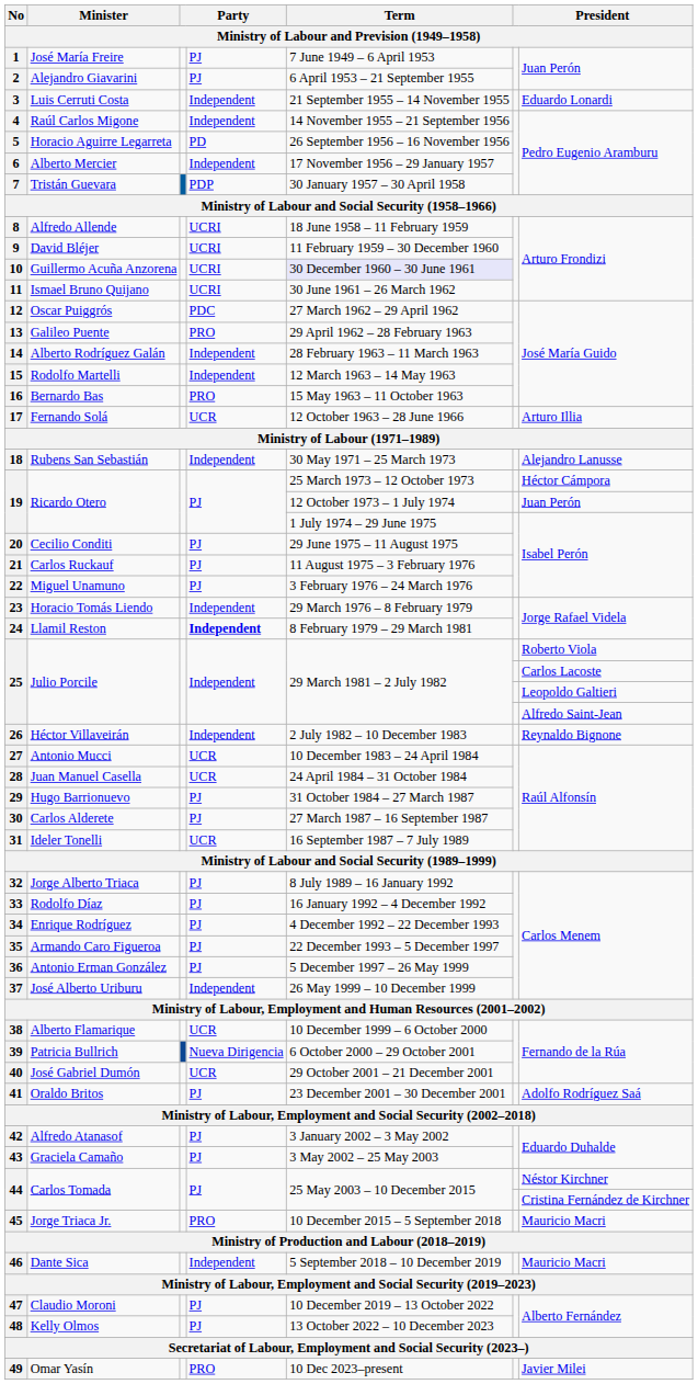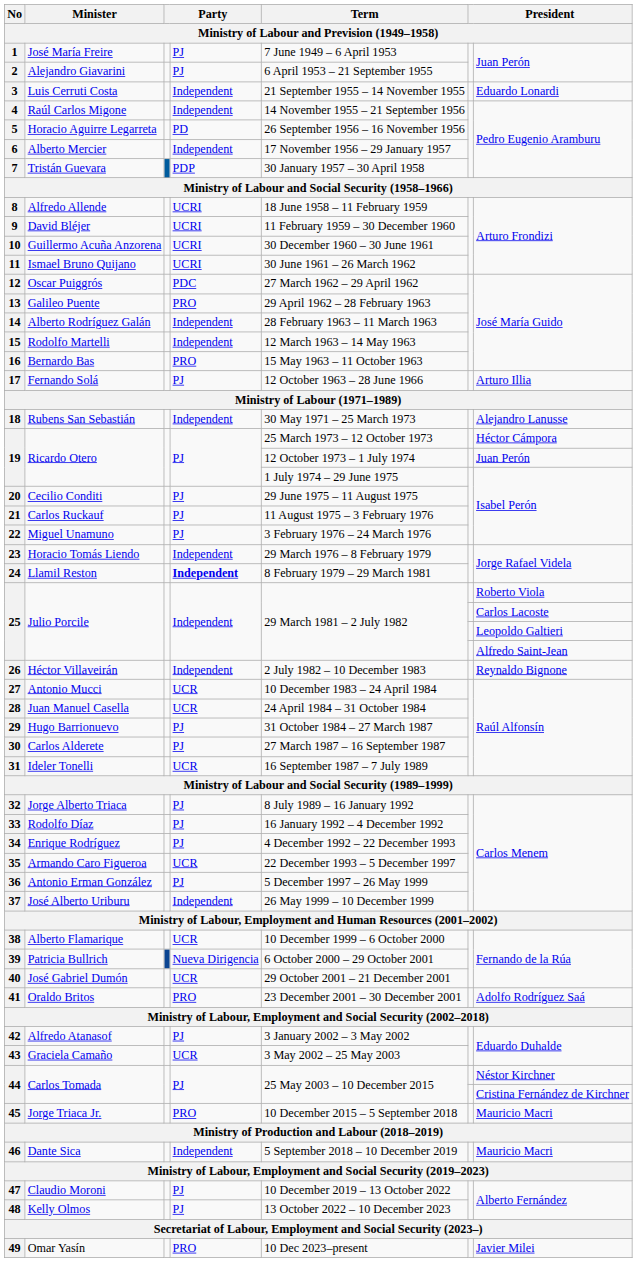10 | Term: lavender background -> no background
17 | column 4: UCR -> PJ
35 | column 4: PJ -> UCR
41 | column 4: PJ -> PRO
43 | column 4: PJ -> UCR
